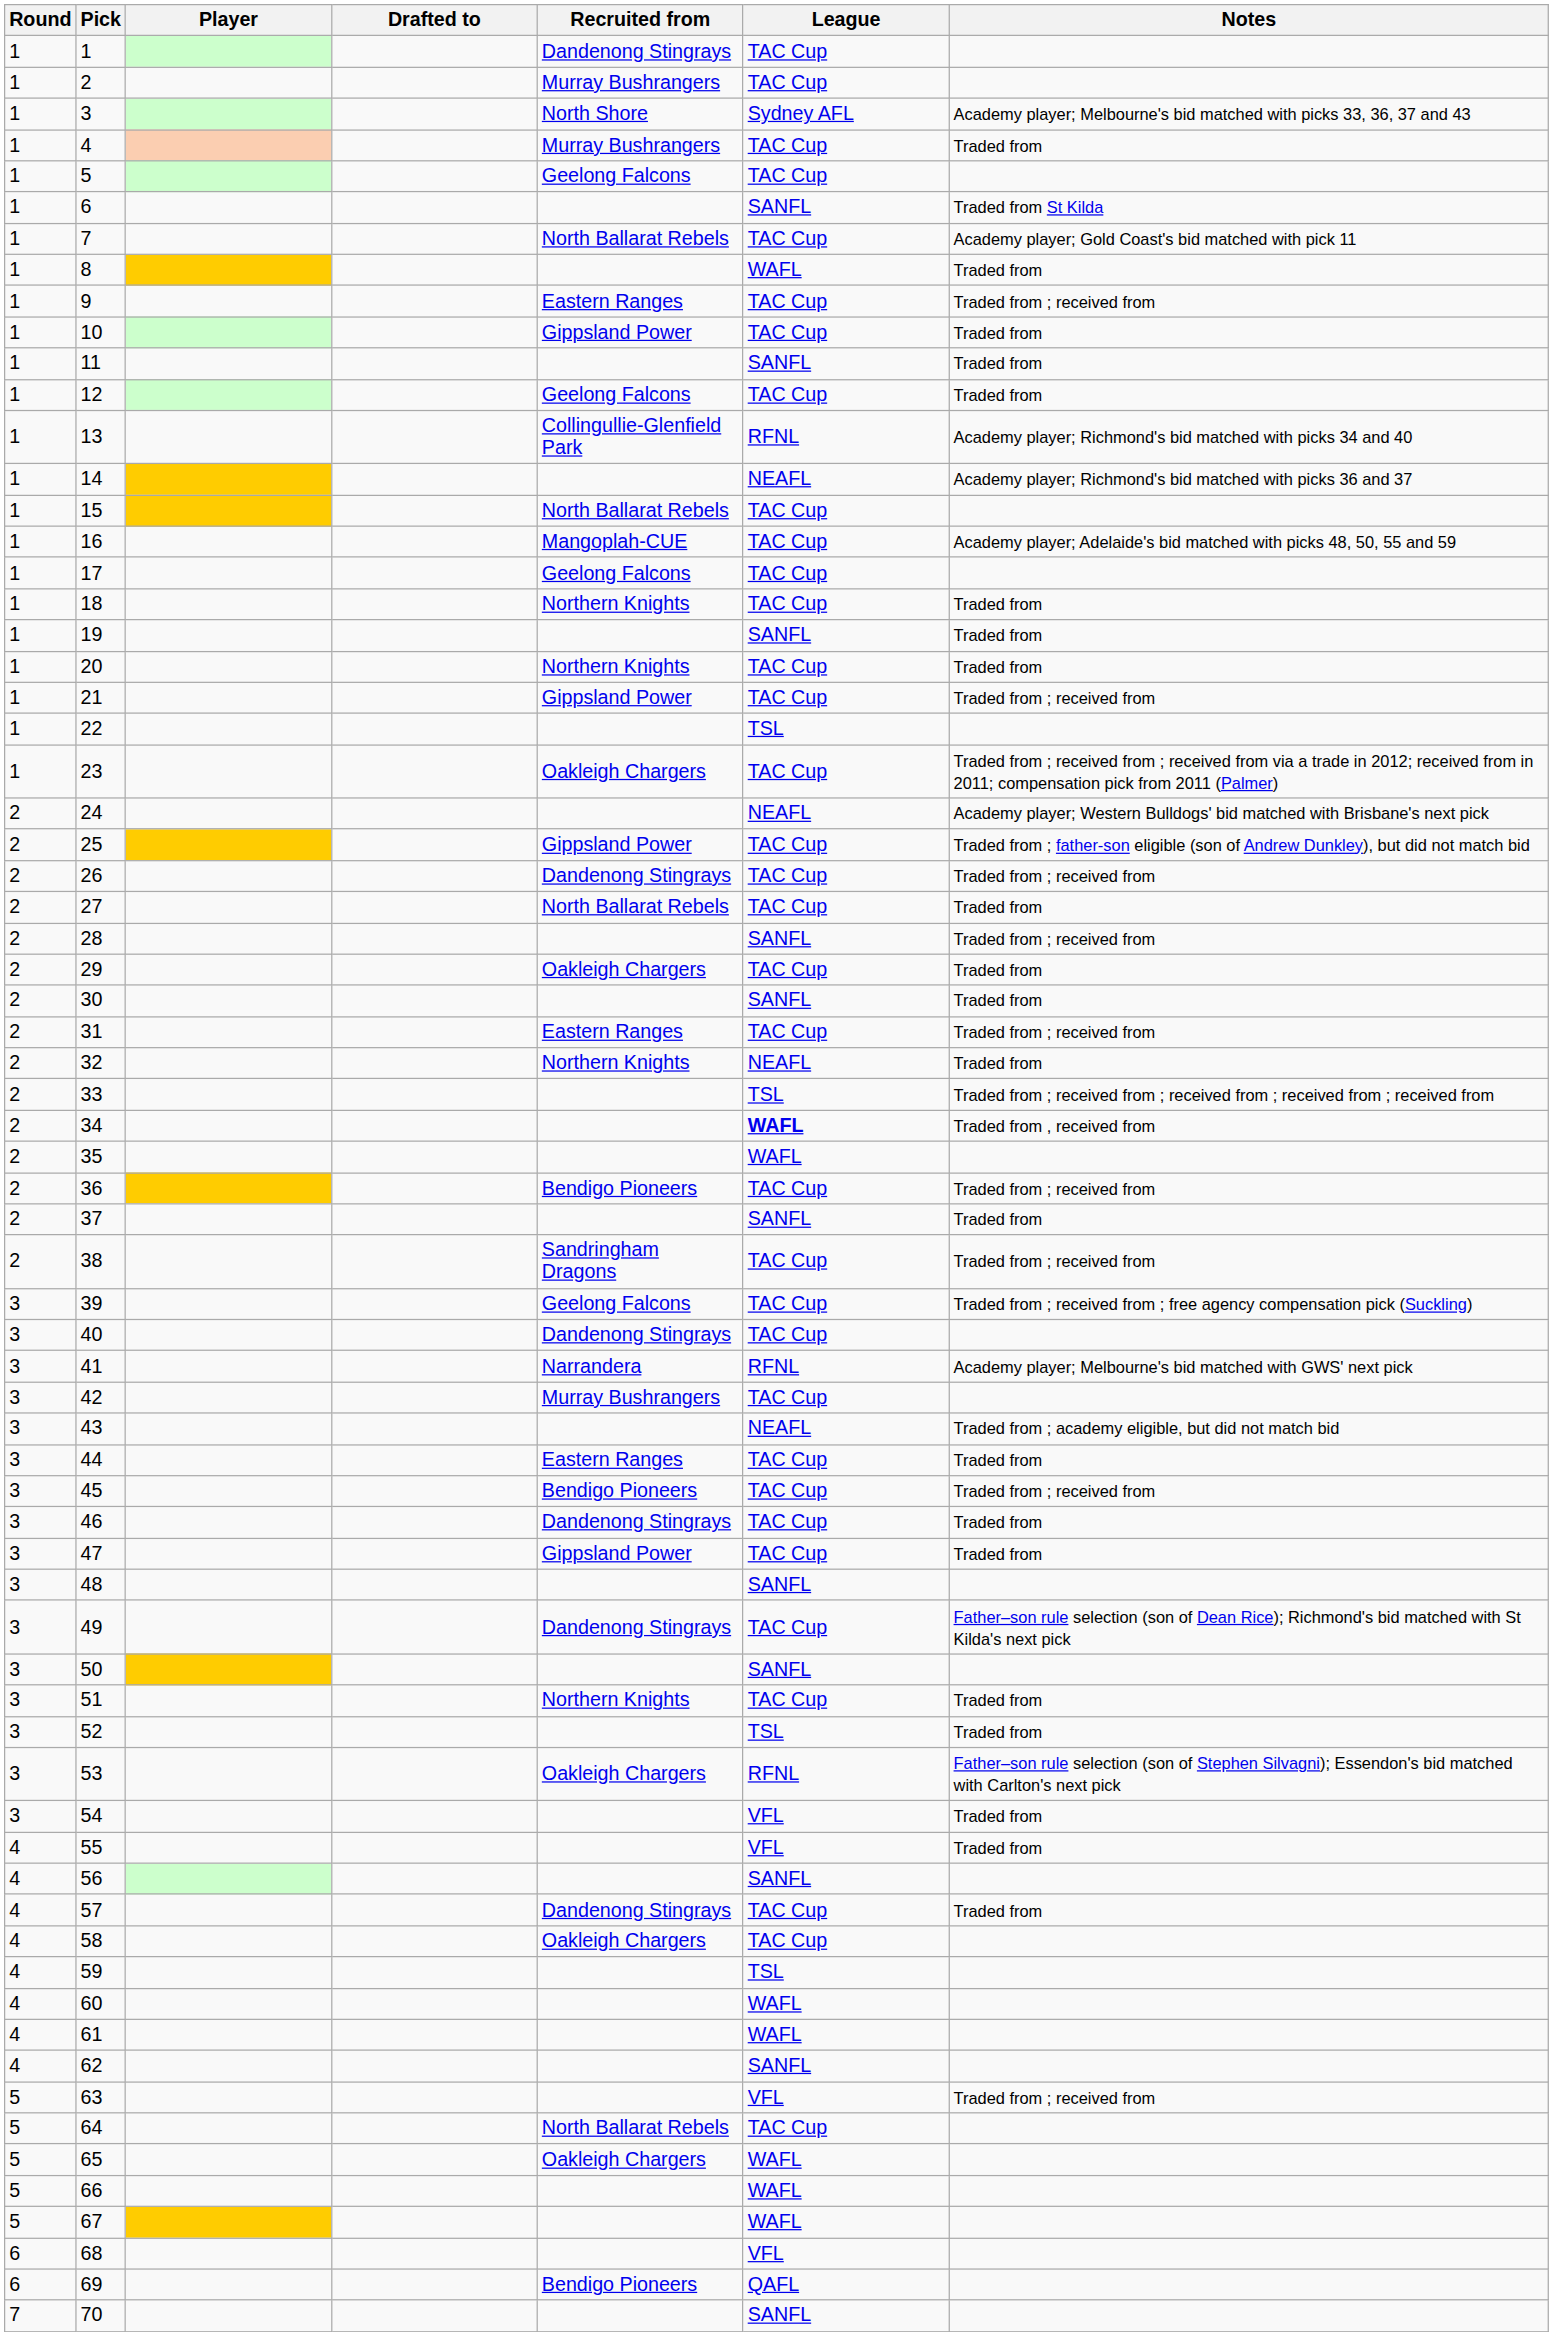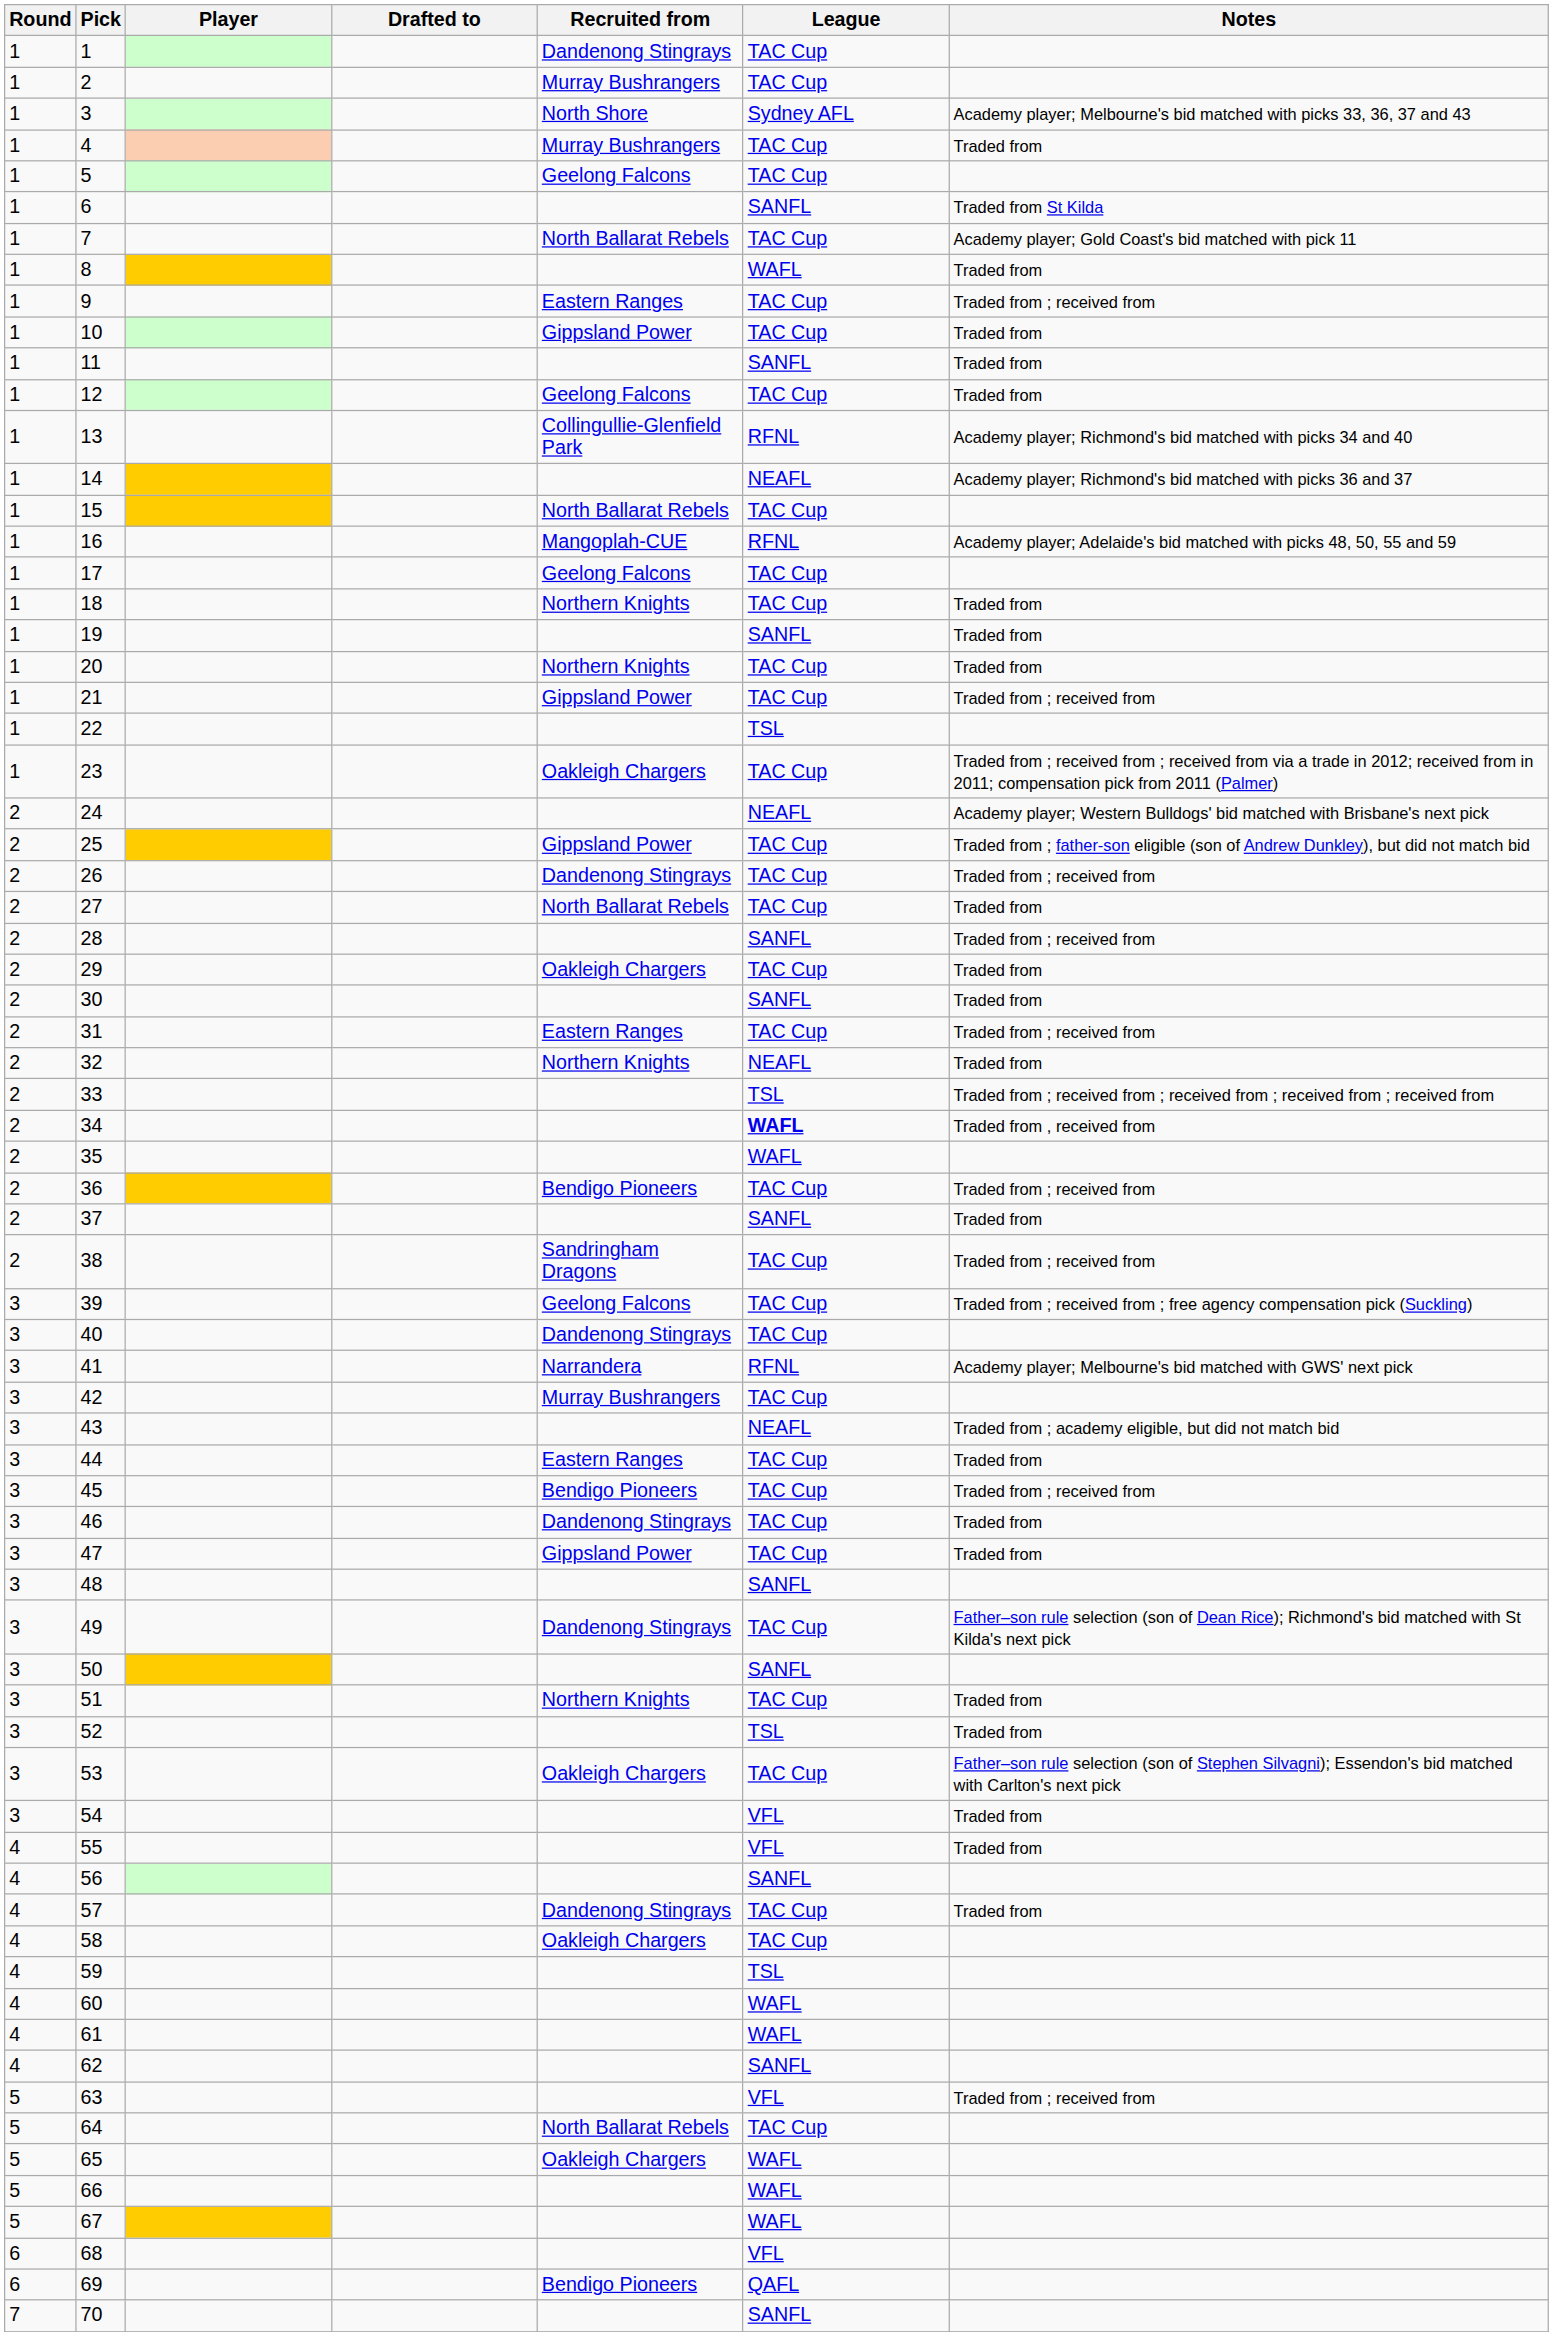16 | League: TAC Cup -> RFNL
53 | League: RFNL -> TAC Cup
